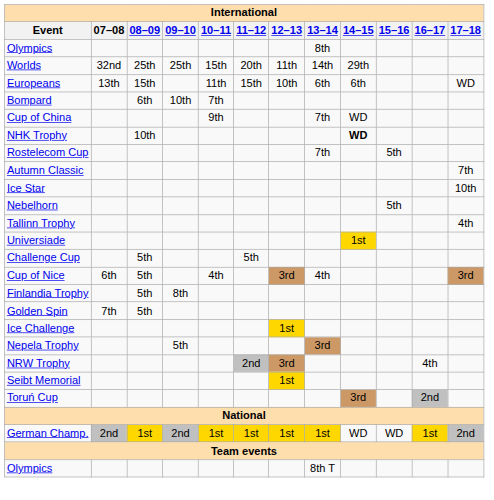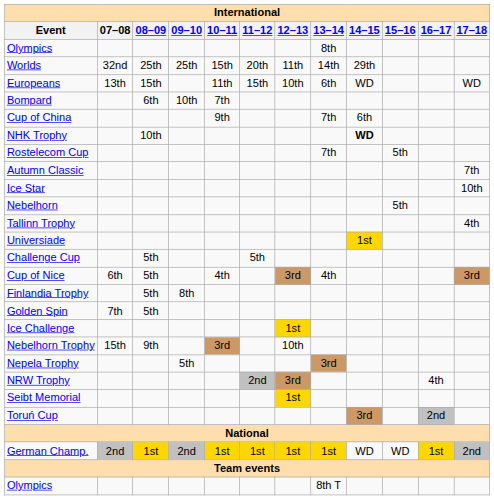Europeans | 14–15: 6th -> WD
Cup of China | 14–15: WD -> 6th
+ row: Nebelhorn Trophy | 15th | 9th | 3rd | 10th
